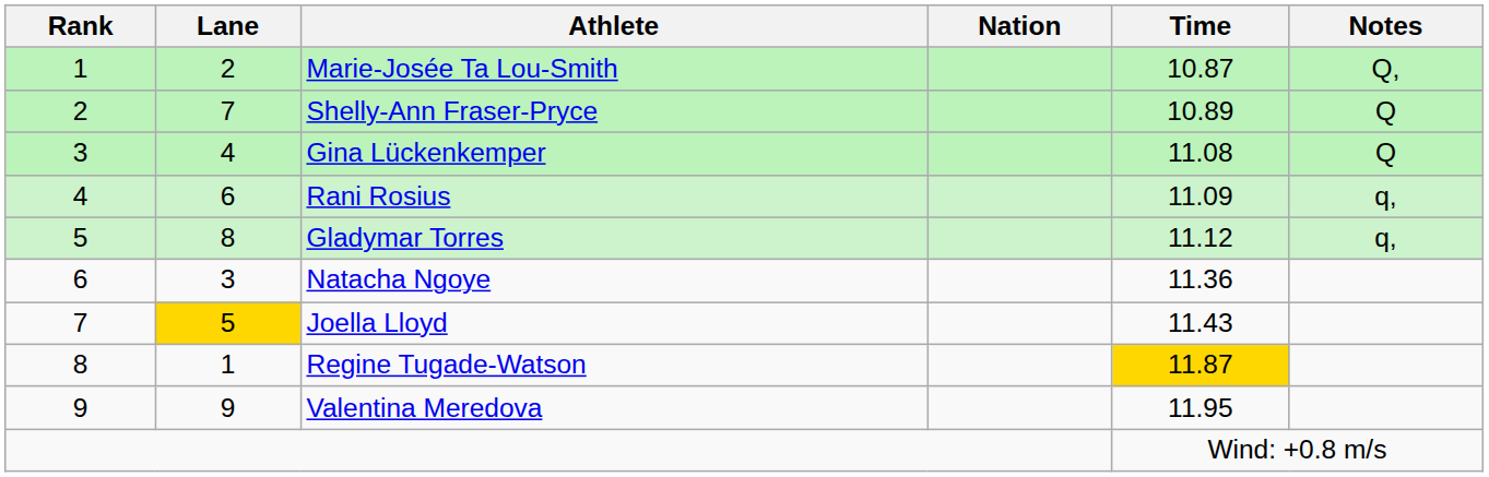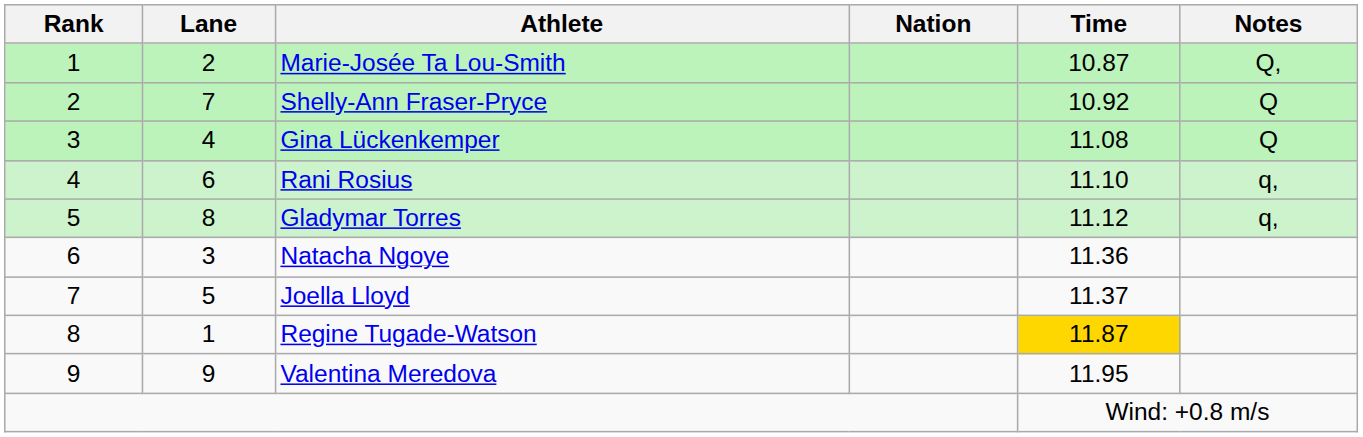Shelly-Ann Fraser-Pryce | Time: 10.89 -> 10.92
Rani Rosius | Time: 11.09 -> 11.10
Joella Lloyd | Lane: gold background -> no background
Joella Lloyd | Time: 11.43 -> 11.37
